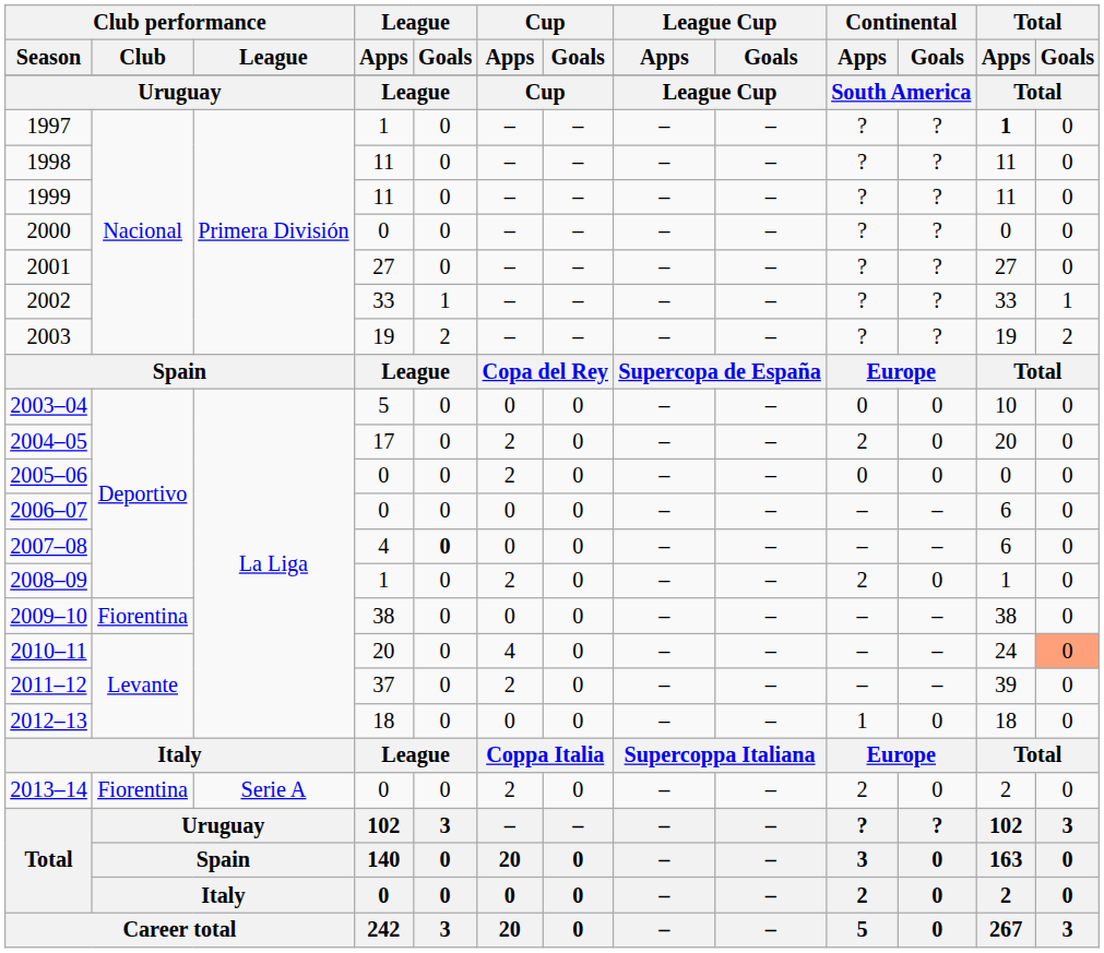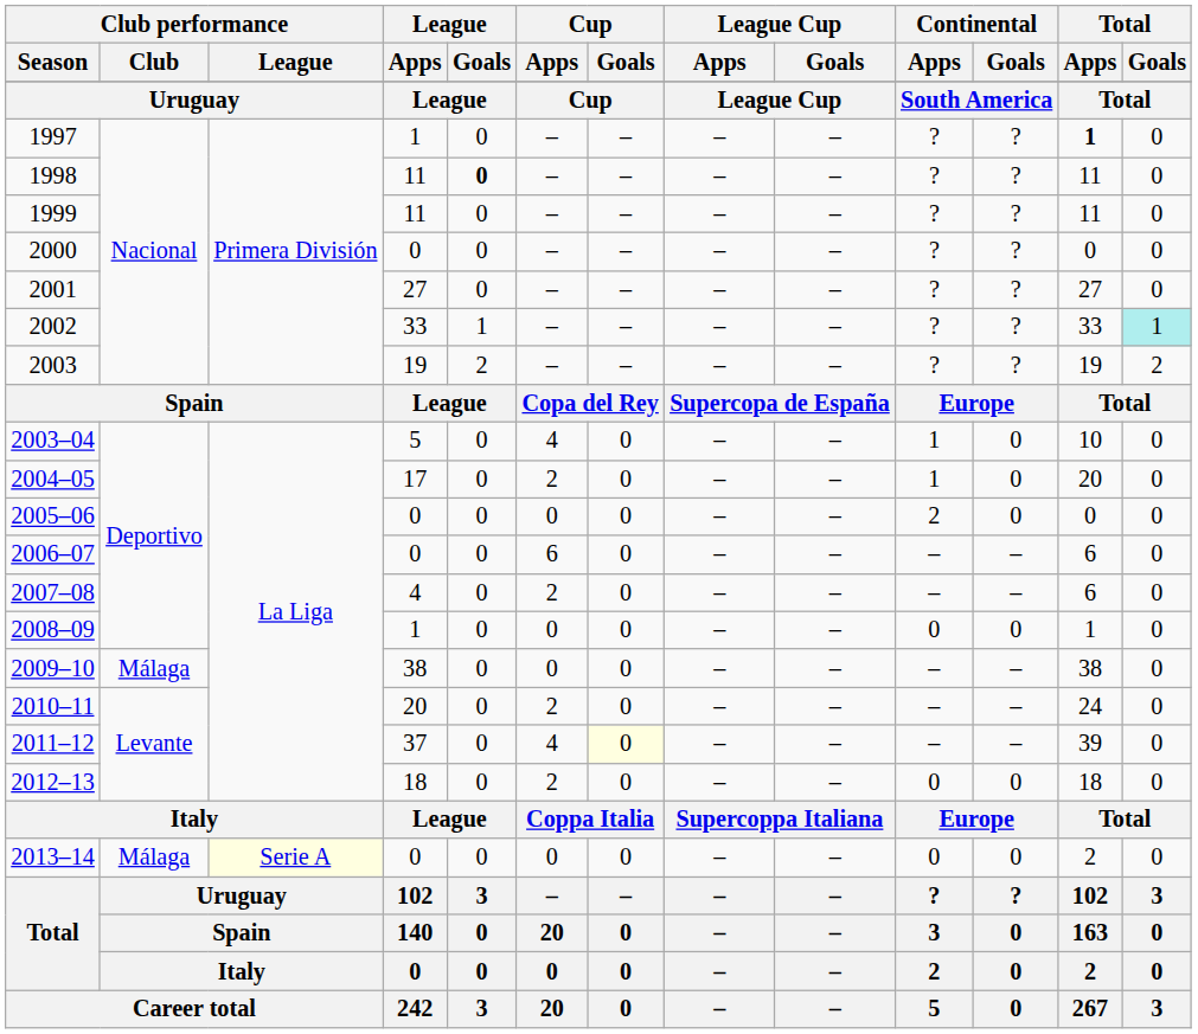1998 | League / Goals: normal -> bold
2002 | Total / Goals: no background -> paleturquoise background
2003–04 | Cup / Apps: 0 -> 4
2003–04 | Continental / Apps: 0 -> 1
2004–05 | Continental / Apps: 2 -> 1
2005–06 | Cup / Apps: 2 -> 0
2005–06 | Continental / Apps: 0 -> 2
2006–07 | Cup / Apps: 0 -> 6
2007–08 | League / Goals: bold -> normal
2007–08 | Cup / Apps: 0 -> 2
2008–09 | Cup / Apps: 2 -> 0
2008–09 | Continental / Apps: 2 -> 0
2009–10 | Club performance / Club: Fiorentina -> Málaga
2010–11 | Cup / Apps: 4 -> 2
2010–11 | Total / Goals: lightsalmon background -> no background
2011–12 | Cup / Apps: 2 -> 4
2011–12 | Cup / Goals: no background -> lightyellow background
2012–13 | Cup / Apps: 0 -> 2
2012–13 | Continental / Apps: 1 -> 0
2013–14 | Club performance / Club: Fiorentina -> Málaga
2013–14 | Club performance / League: no background -> lightyellow background
2013–14 | Cup / Apps: 2 -> 0
2013–14 | Continental / Apps: 2 -> 0
